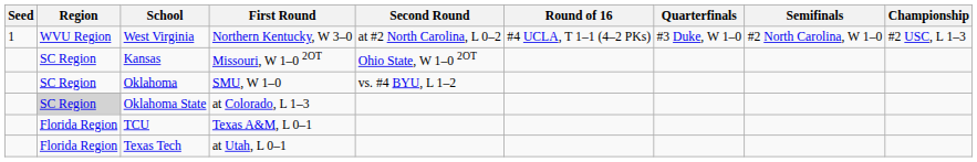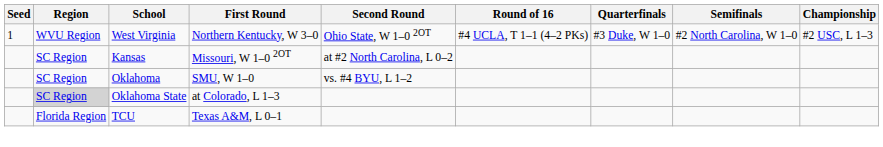West Virginia | Second Round: at #2 North Carolina, L 0–2 -> Ohio State, W 1–0 2OT
Kansas | Second Round: Ohio State, W 1–0 2OT -> at #2 North Carolina, L 0–2
- row: Florida Region | Texas Tech | at Utah, L 0–1
